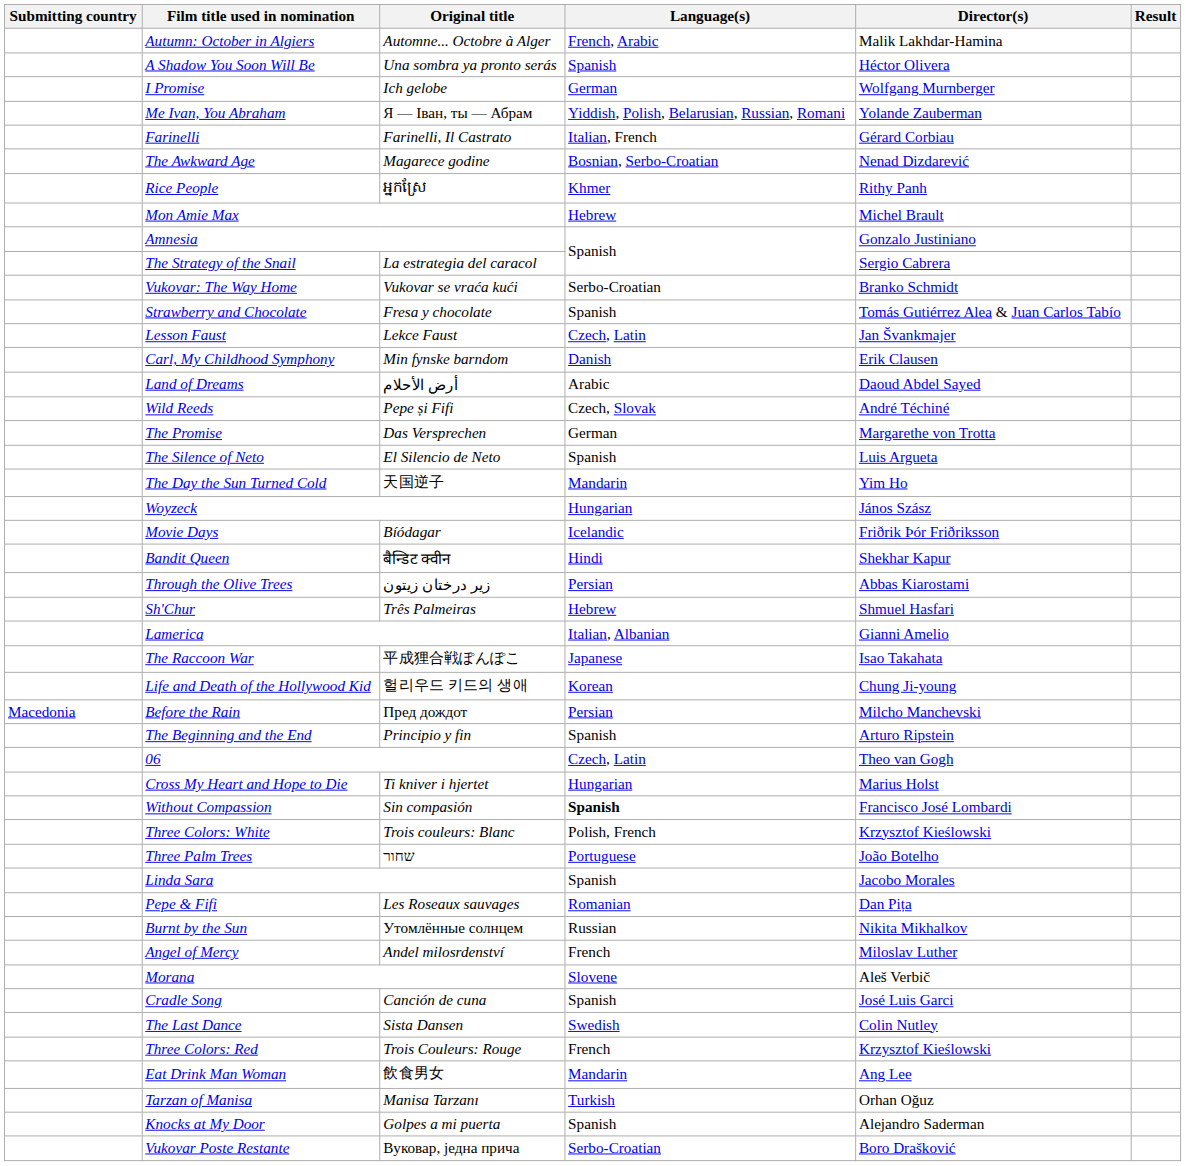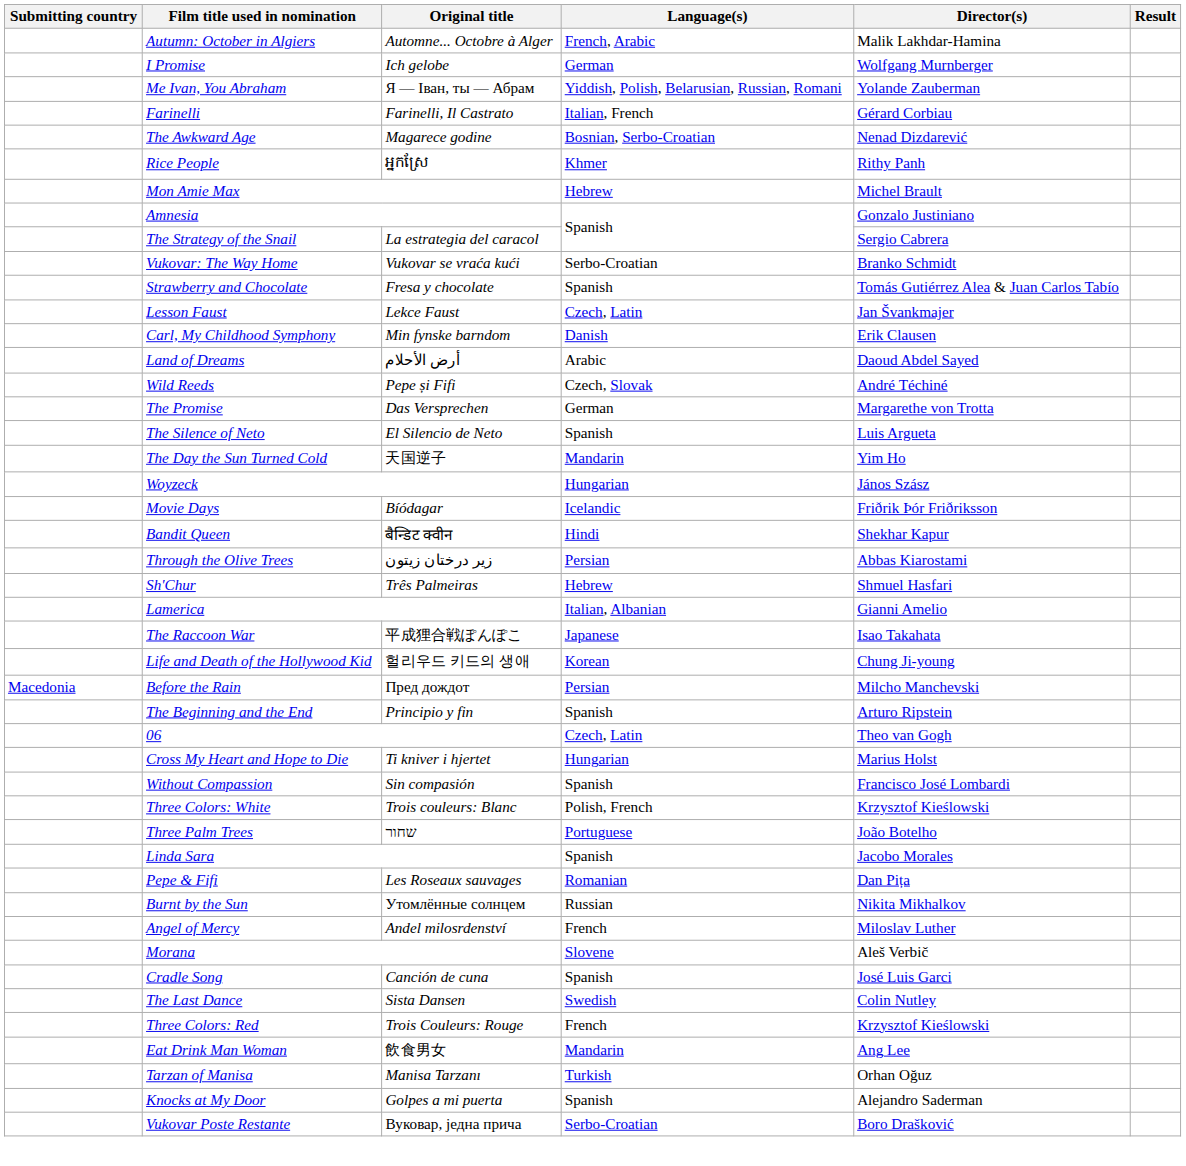- row: A Shadow You Soon Will Be | Una sombra ya pronto serás | Spanish | Héctor Olivera
Without Compassion | Language(s): bold -> normal
